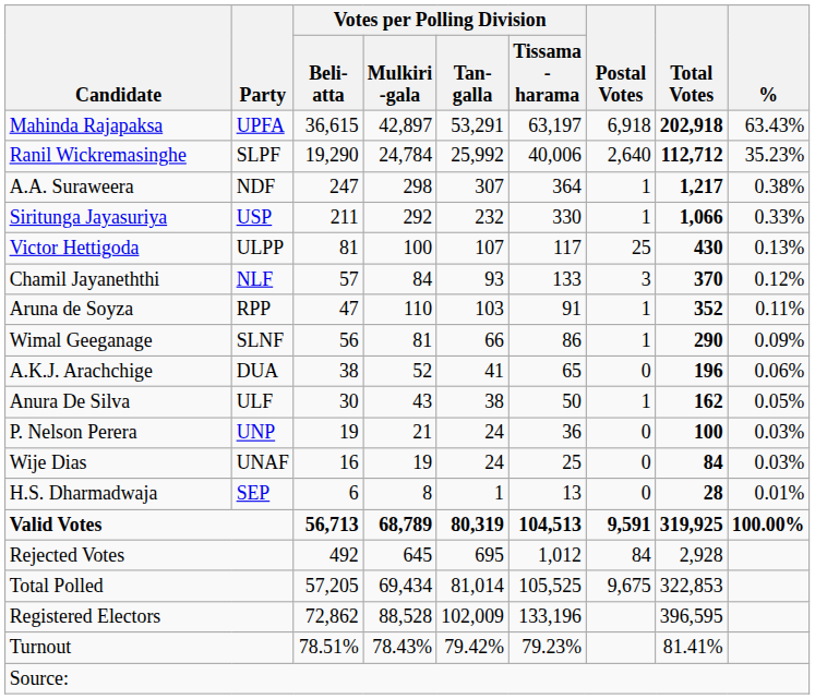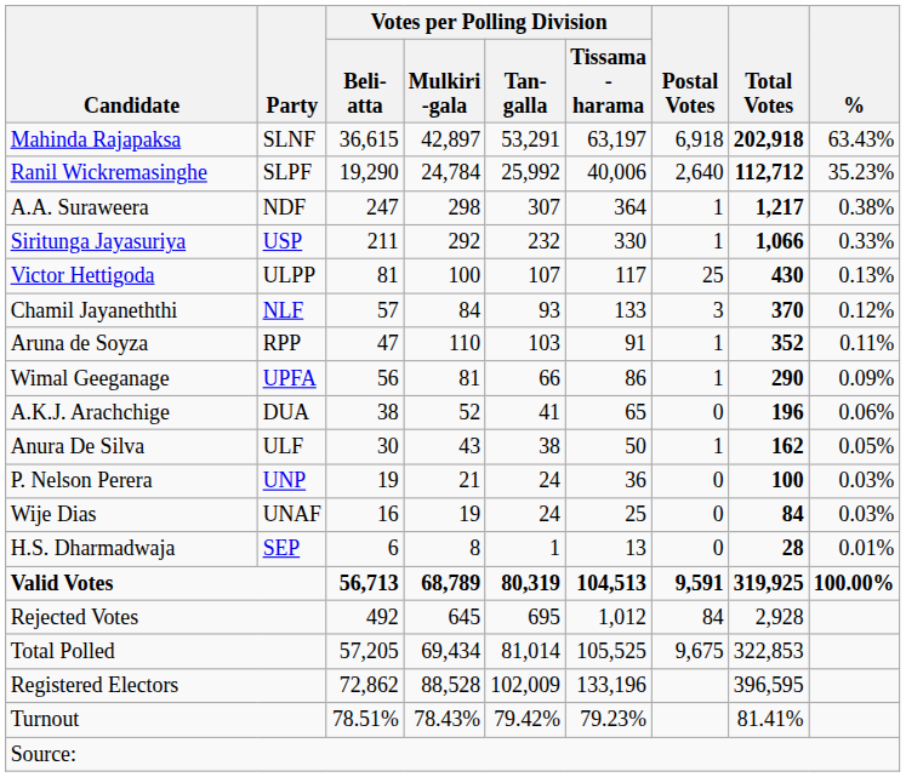Mahinda Rajapaksa | Party: UPFA -> SLNF
Wimal Geeganage | Party: SLNF -> UPFA
